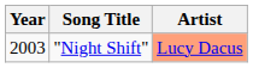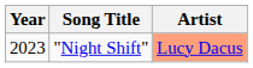"Night Shift" | Year: 2003 -> 2023
